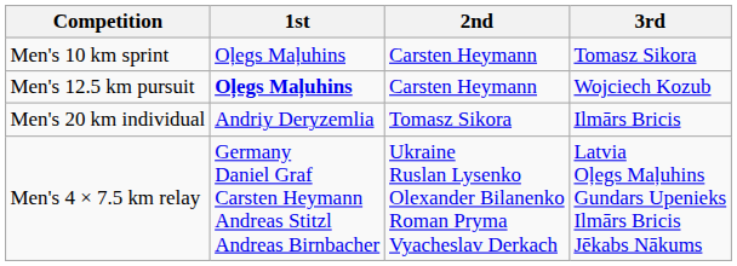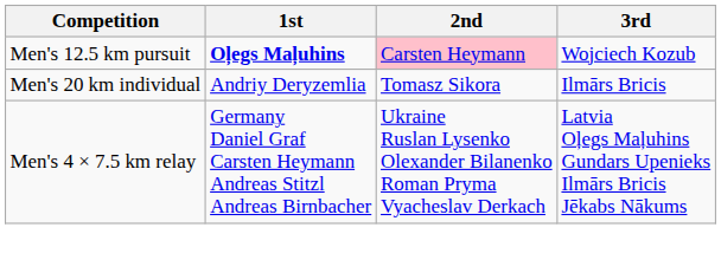- row: Men's 10 km sprint | Oļegs Maļuhins | Carsten Heymann | Tomasz Sikora
Men's 12.5 km pursuit | 2nd: no background -> pink background
